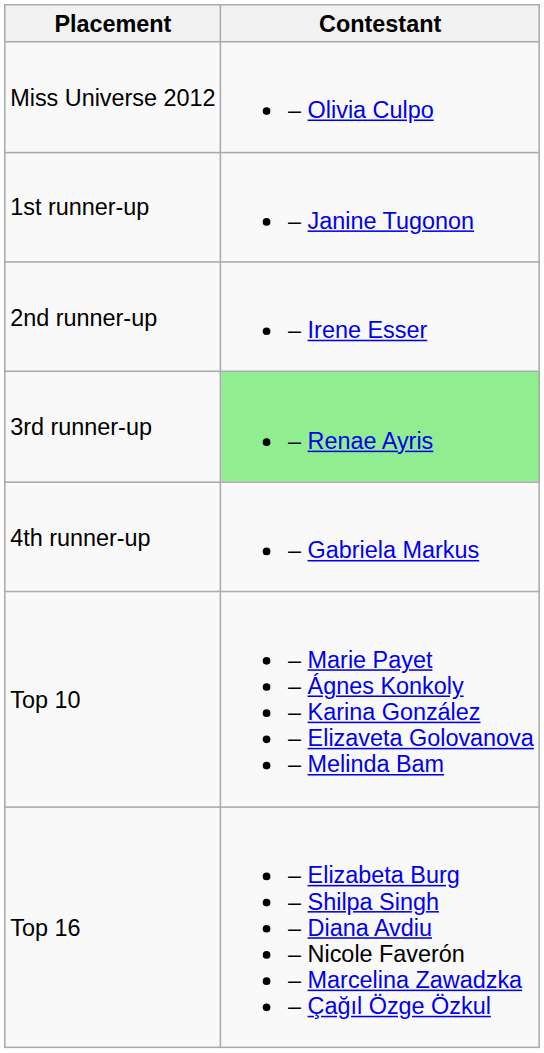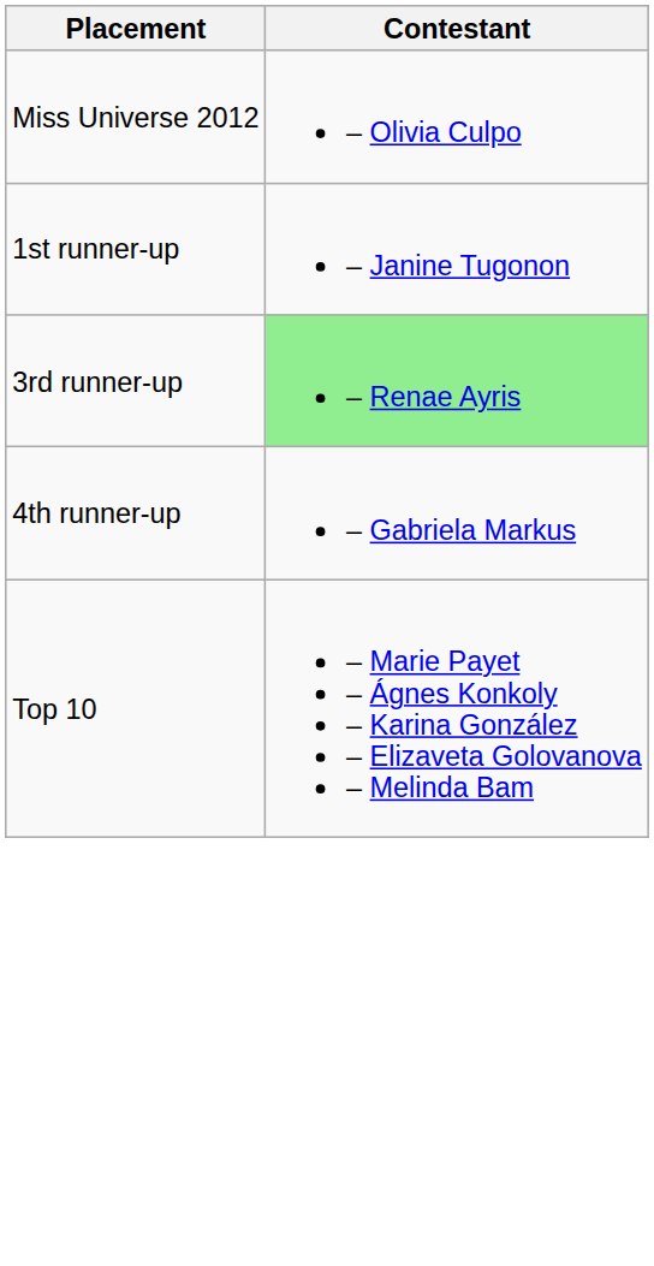- row: 2nd runner-up | – Irene Esser
- row: Top 16 | – Elizabeta Burg – Shilpa Singh – Diana Avdiu – Nicole Faverón – Marcelina Zawadzka – Çağıl Özge Özkul
